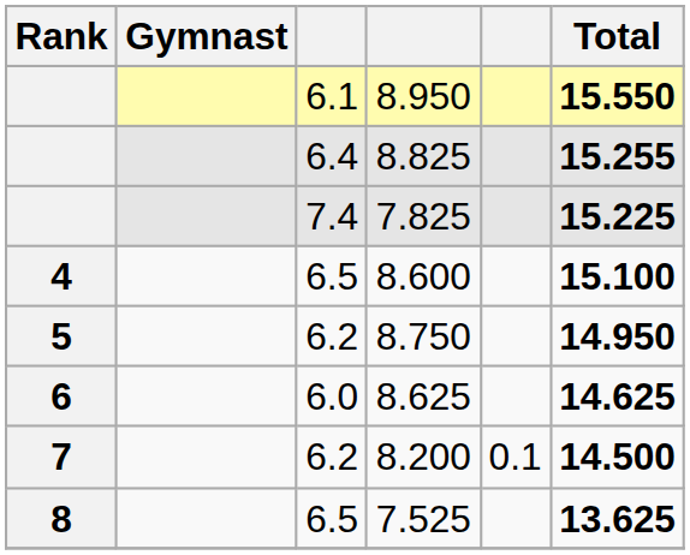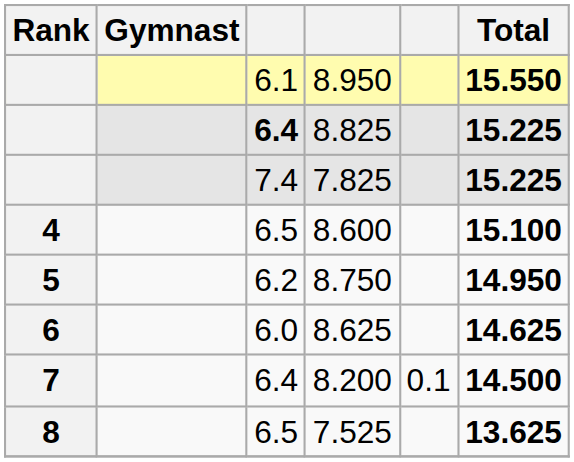8.825 | column 3: normal -> bold
8.825 | Total: 15.255 -> 15.225
8.200 | column 3: 6.2 -> 6.4
